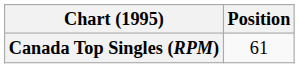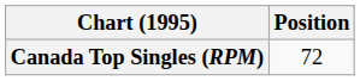Canada Top Singles (RPM) | Position: 61 -> 72
